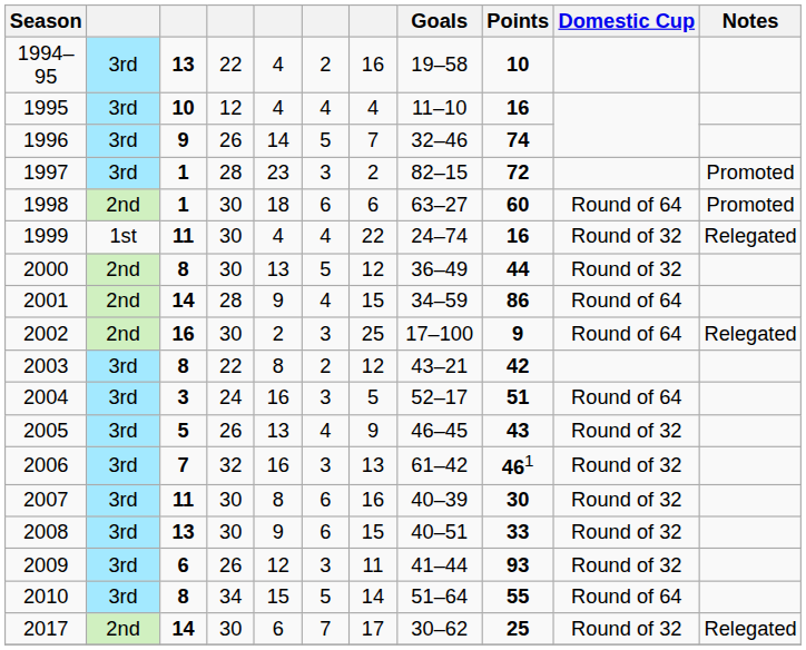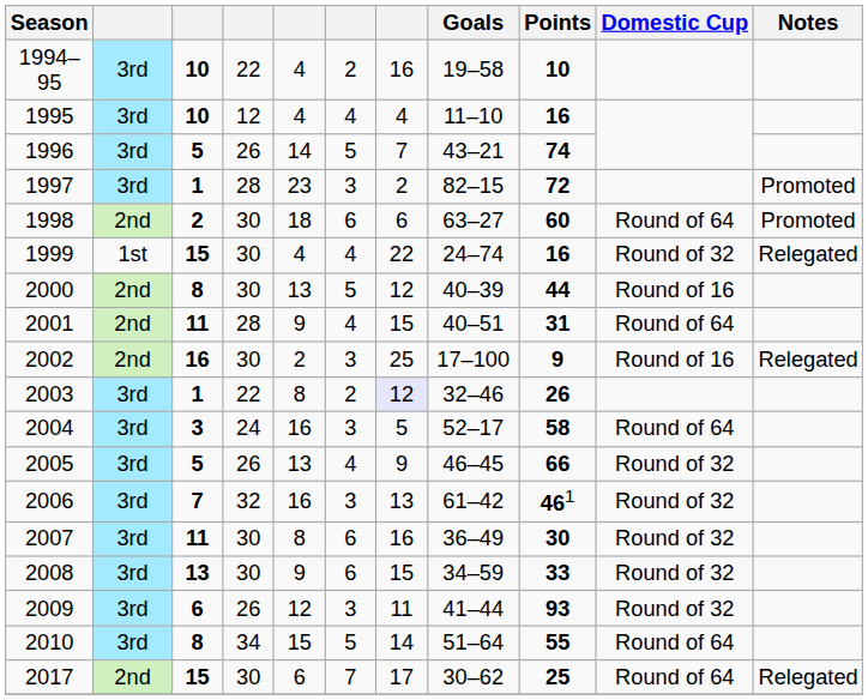1994–95 | column 3: 13 -> 10
1996 | column 3: 9 -> 5
1996 | Goals: 32–46 -> 43–21
1998 | column 3: 1 -> 2
1999 | column 3: 11 -> 15
2000 | Goals: 36–49 -> 40–39
2000 | Domestic Cup: Round of 32 -> Round of 16
2001 | column 3: 14 -> 11
2001 | Goals: 34–59 -> 40–51
2001 | Points: 86 -> 31
2002 | Domestic Cup: Round of 64 -> Round of 16
2003 | column 3: 8 -> 1
2003 | column 7: no background -> lavender background
2003 | Goals: 43–21 -> 32–46
2003 | Points: 42 -> 26
2004 | Points: 51 -> 58
2005 | Points: 43 -> 66
2007 | Goals: 40–39 -> 36–49
2008 | Goals: 40–51 -> 34–59
2017 | column 3: 14 -> 15
2017 | Domestic Cup: Round of 32 -> Round of 64
